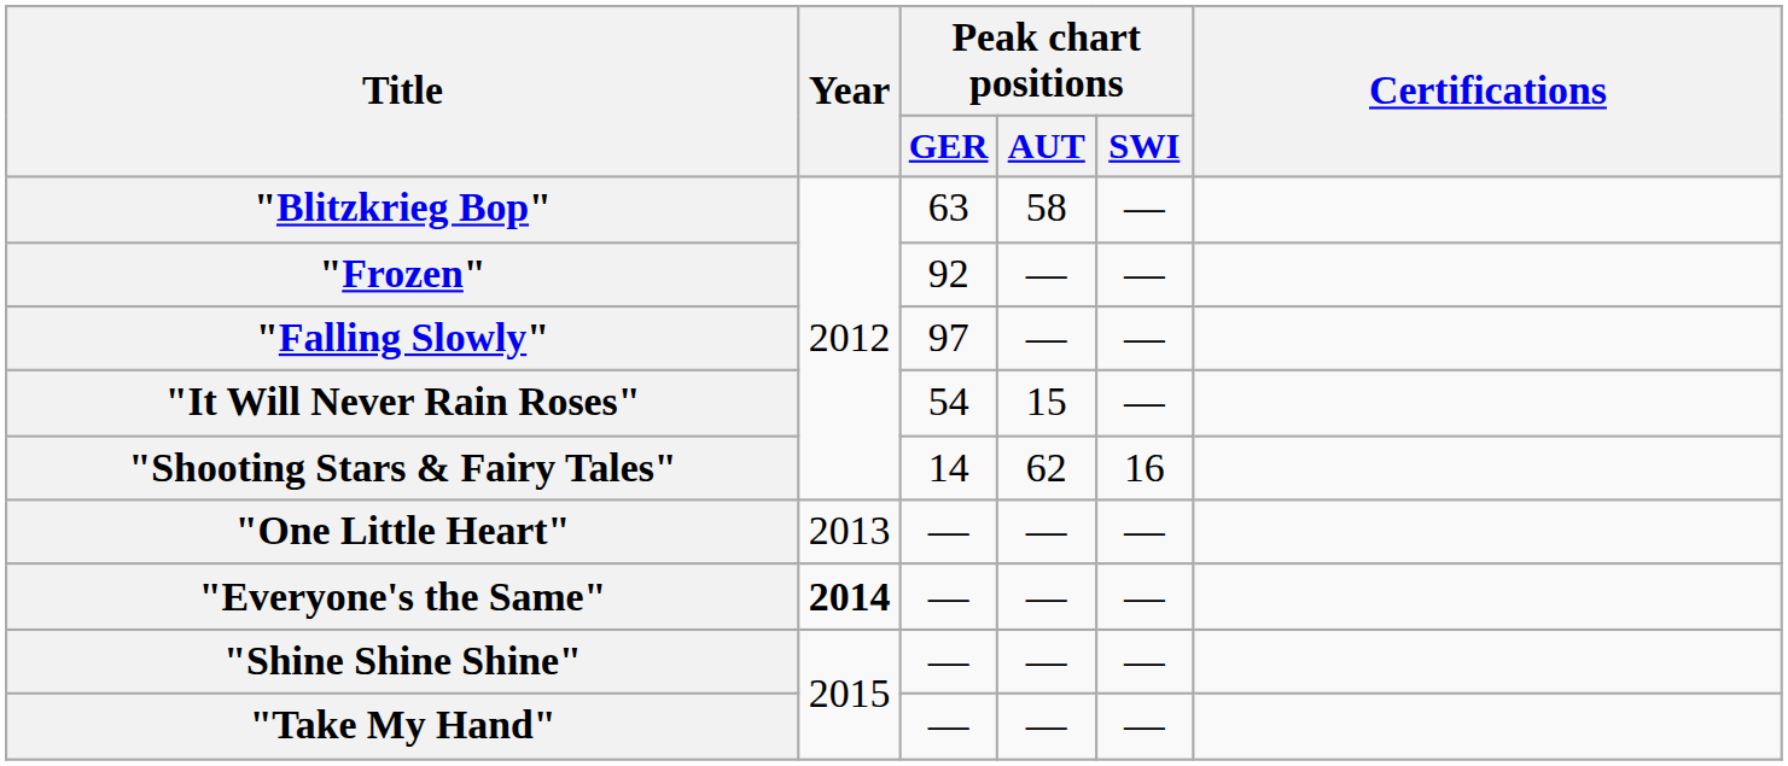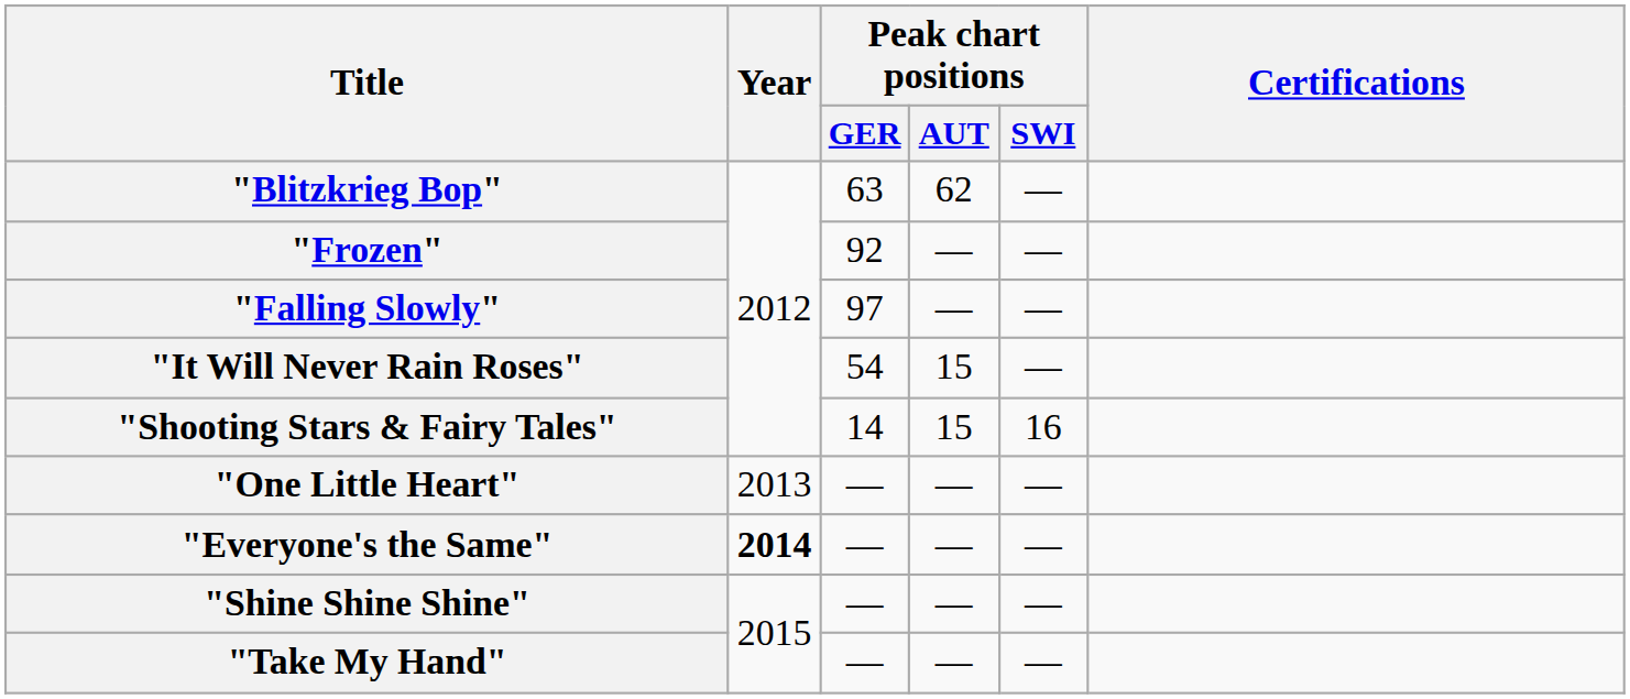"Blitzkrieg Bop" | Peak chart positions / AUT: 58 -> 62
"Shooting Stars & Fairy Tales" | Peak chart positions / AUT: 62 -> 15
